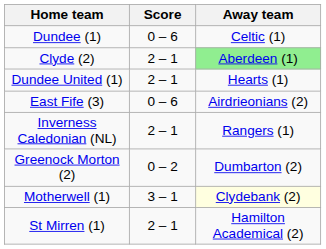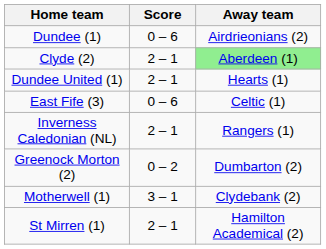Dundee (1) | Away team: Celtic (1) -> Airdrieonians (2)
East Fife (3) | Away team: Airdrieonians (2) -> Celtic (1)
Motherwell (1) | Away team: lightyellow background -> no background
